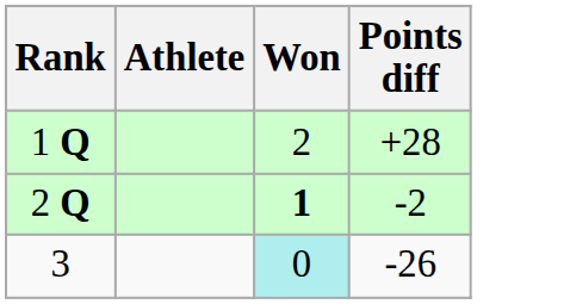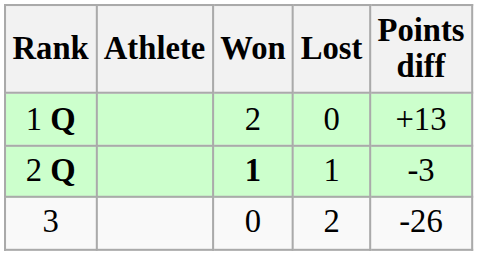+ column: Lost | 0 | 1 | 2
1 Q | Points diff: +28 -> +13
2 Q | Points diff: -2 -> -3
3 | Won: paleturquoise background -> no background
